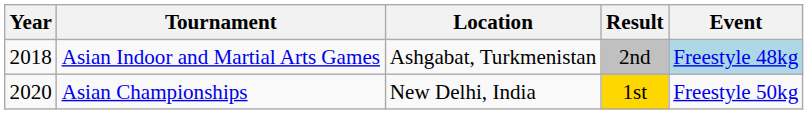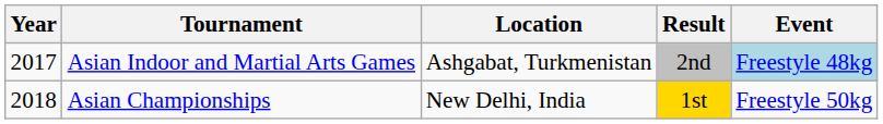Asian Indoor and Martial Arts Games | Year: 2018 -> 2017
Asian Championships | Year: 2020 -> 2018
